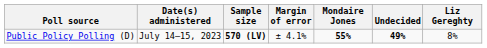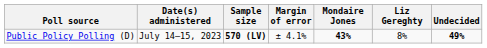columns swapped: Liz Gereghty <-> Undecided
Public Policy Polling (D) | Mondaire Jones: 55% -> 43%
